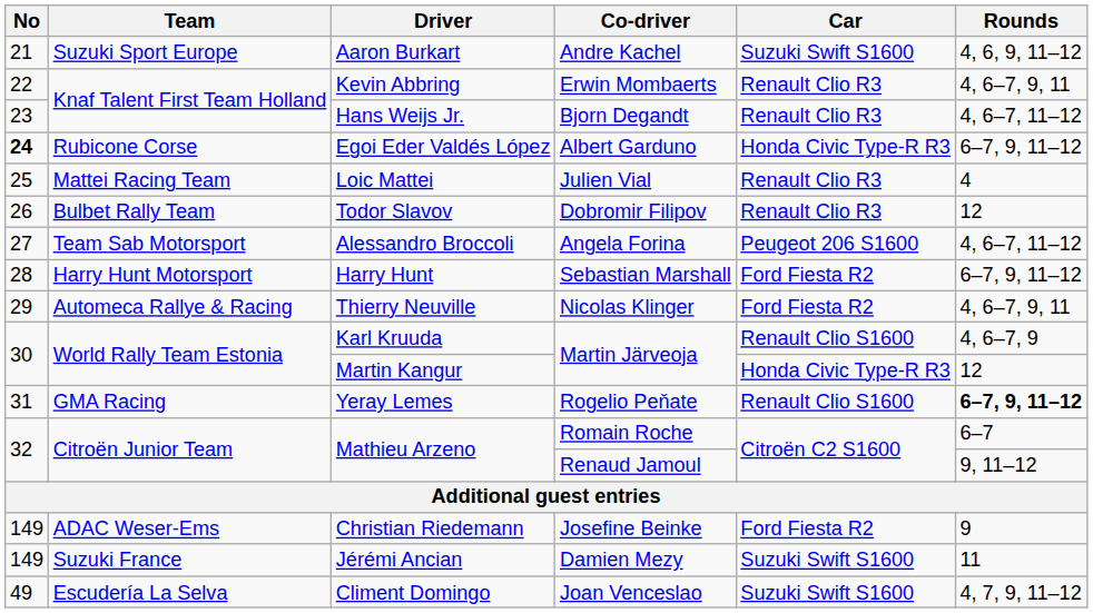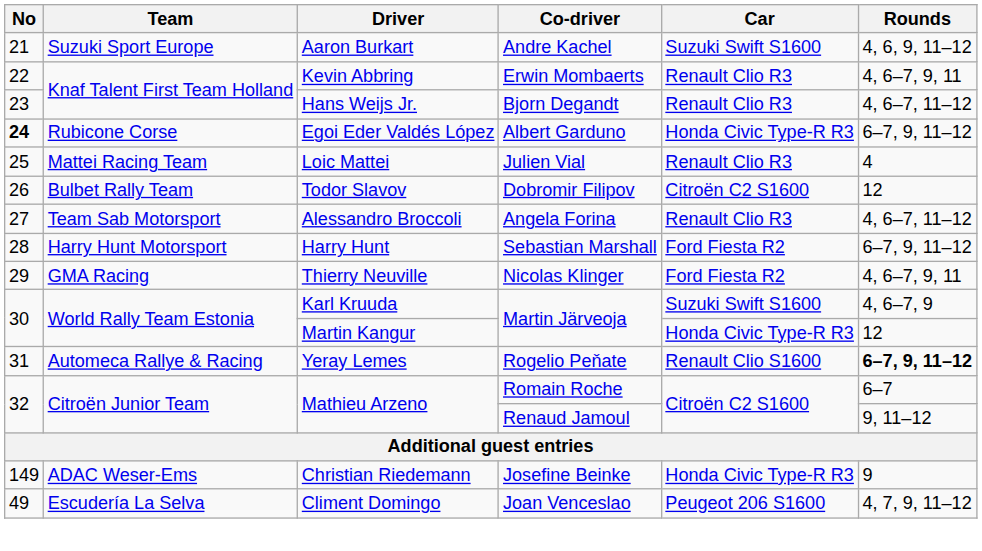Todor Slavov | Car: Renault Clio R3 -> Citroën C2 S1600
Alessandro Broccoli | Car: Peugeot 206 S1600 -> Renault Clio R3
Thierry Neuville | Team: Automeca Rallye & Racing -> GMA Racing
Karl Kruuda | Car: Renault Clio S1600 -> Suzuki Swift S1600
Yeray Lemes | Team: GMA Racing -> Automeca Rallye & Racing
Christian Riedemann | Car: Ford Fiesta R2 -> Honda Civic Type-R R3
- row: 149 | Suzuki France | Jérémi Ancian | Damien Mezy | Suzuki Swift S1600 | 11
Climent Domingo | Car: Suzuki Swift S1600 -> Peugeot 206 S1600
